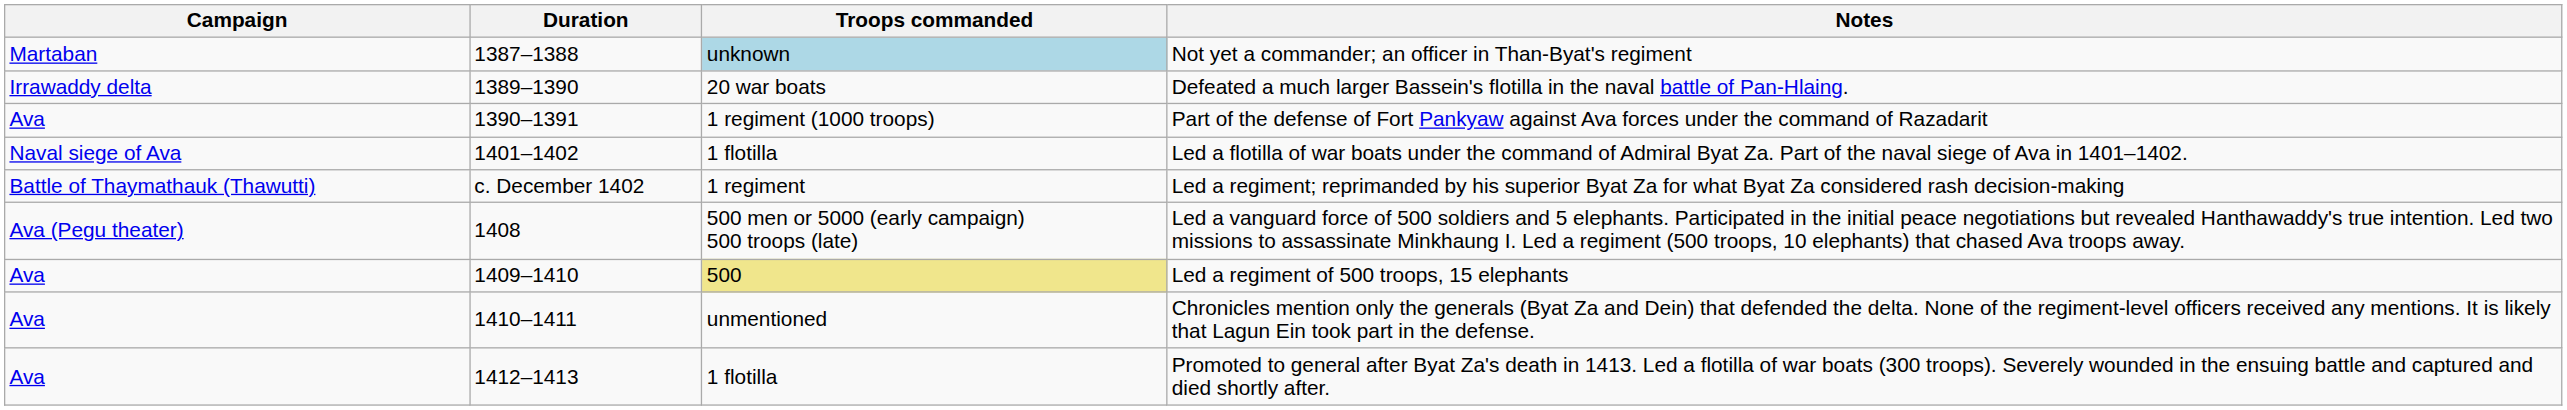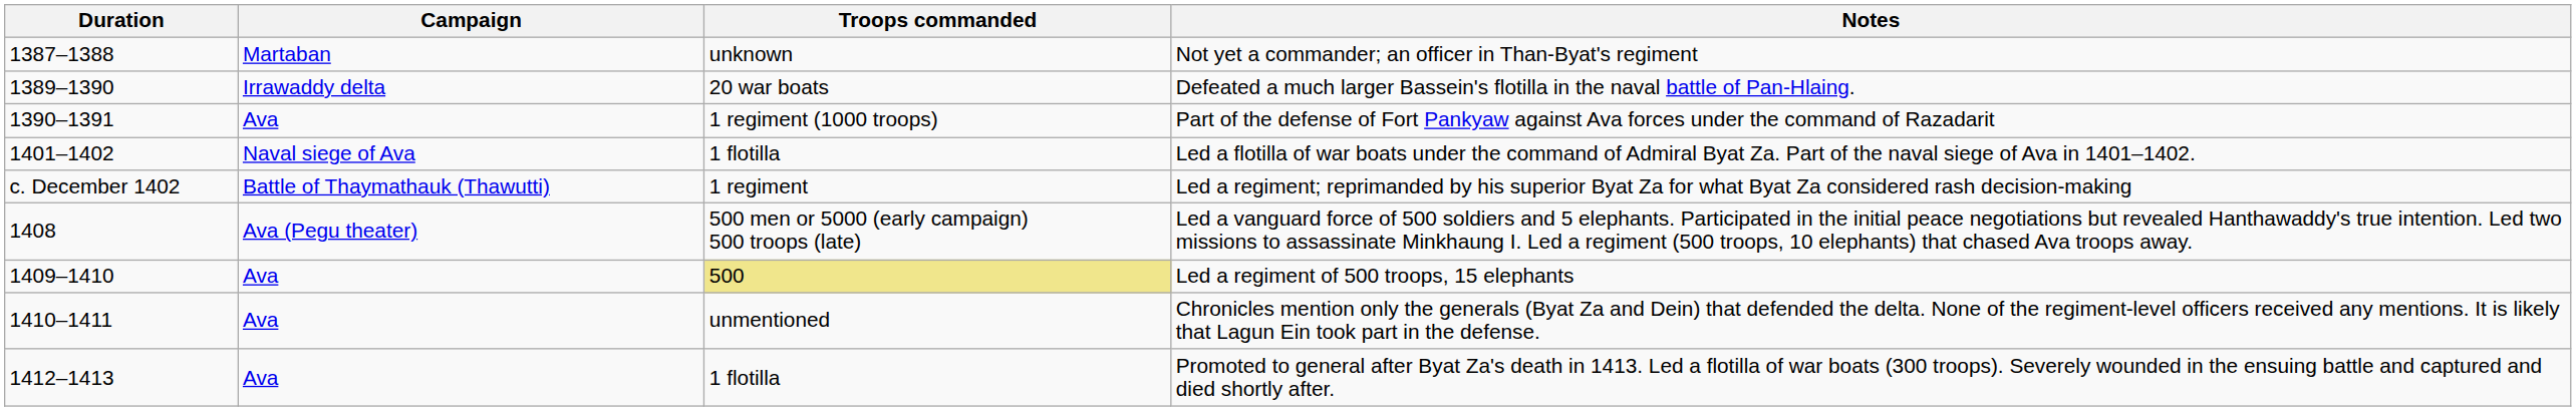columns swapped: Campaign <-> Duration
Not yet a commander; an officer in Than-Byat's regiment | Troops commanded: lightblue background -> no background
